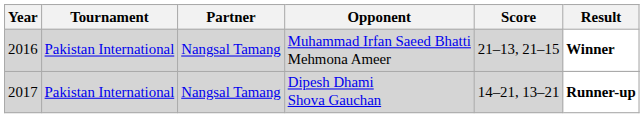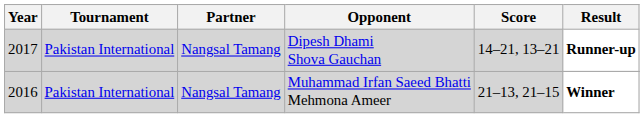rows swapped: Dipesh Dhami Shova Gauchan <-> Muhammad Irfan Saeed Bhatti Mehmona Ameer
